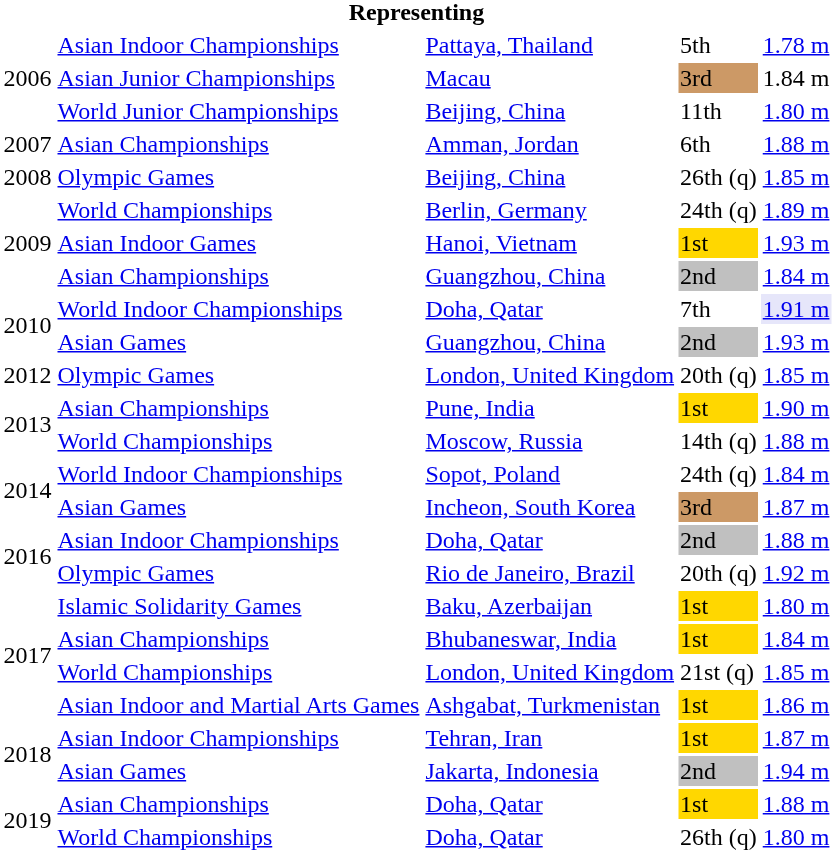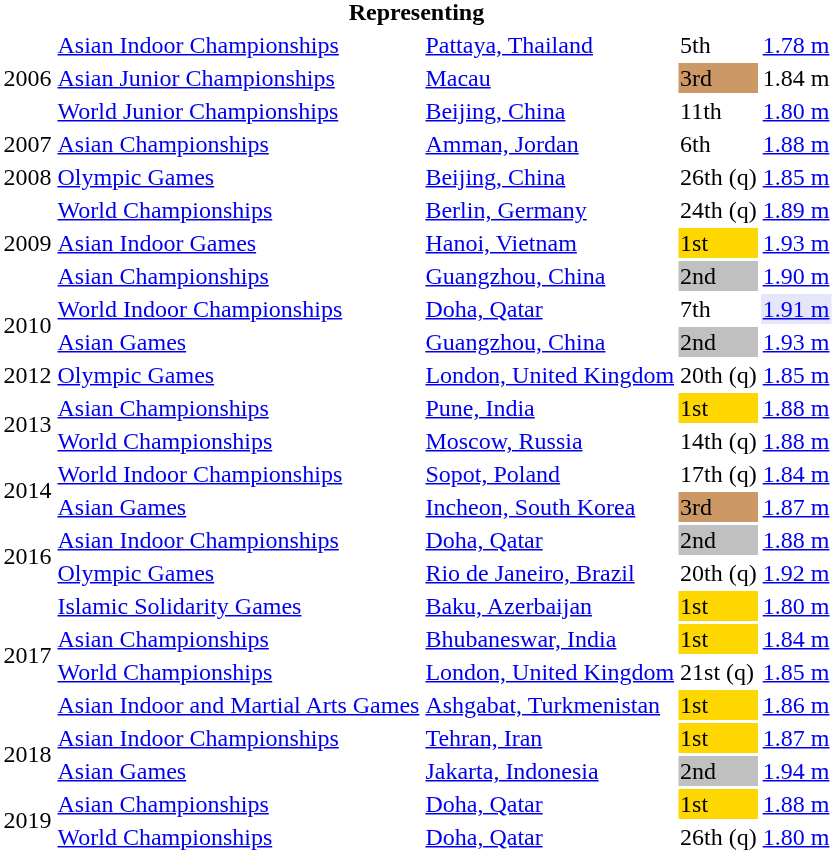Asian Championships / Guangzhou, China | column 5: 1.84 m -> 1.90 m
Pune, India | column 5: 1.90 m -> 1.88 m
Sopot, Poland | column 4: 24th (q) -> 17th (q)
